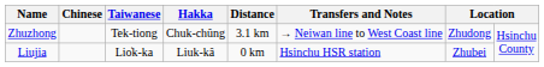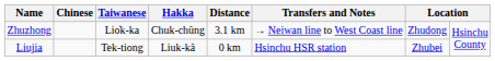Zhuzhong | Taiwanese: Tek-tiong -> Lio̍k-ka
Liujia | Taiwanese: Lio̍k-ka -> Tek-tiong
